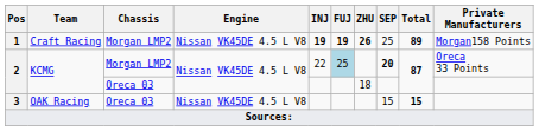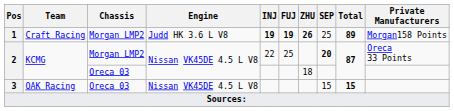1 | Engine: Nissan VK45DE 4.5 L V8 -> Judd HK 3.6 L V8
2 / Morgan LMP2 | FUJ: lightblue background -> no background
